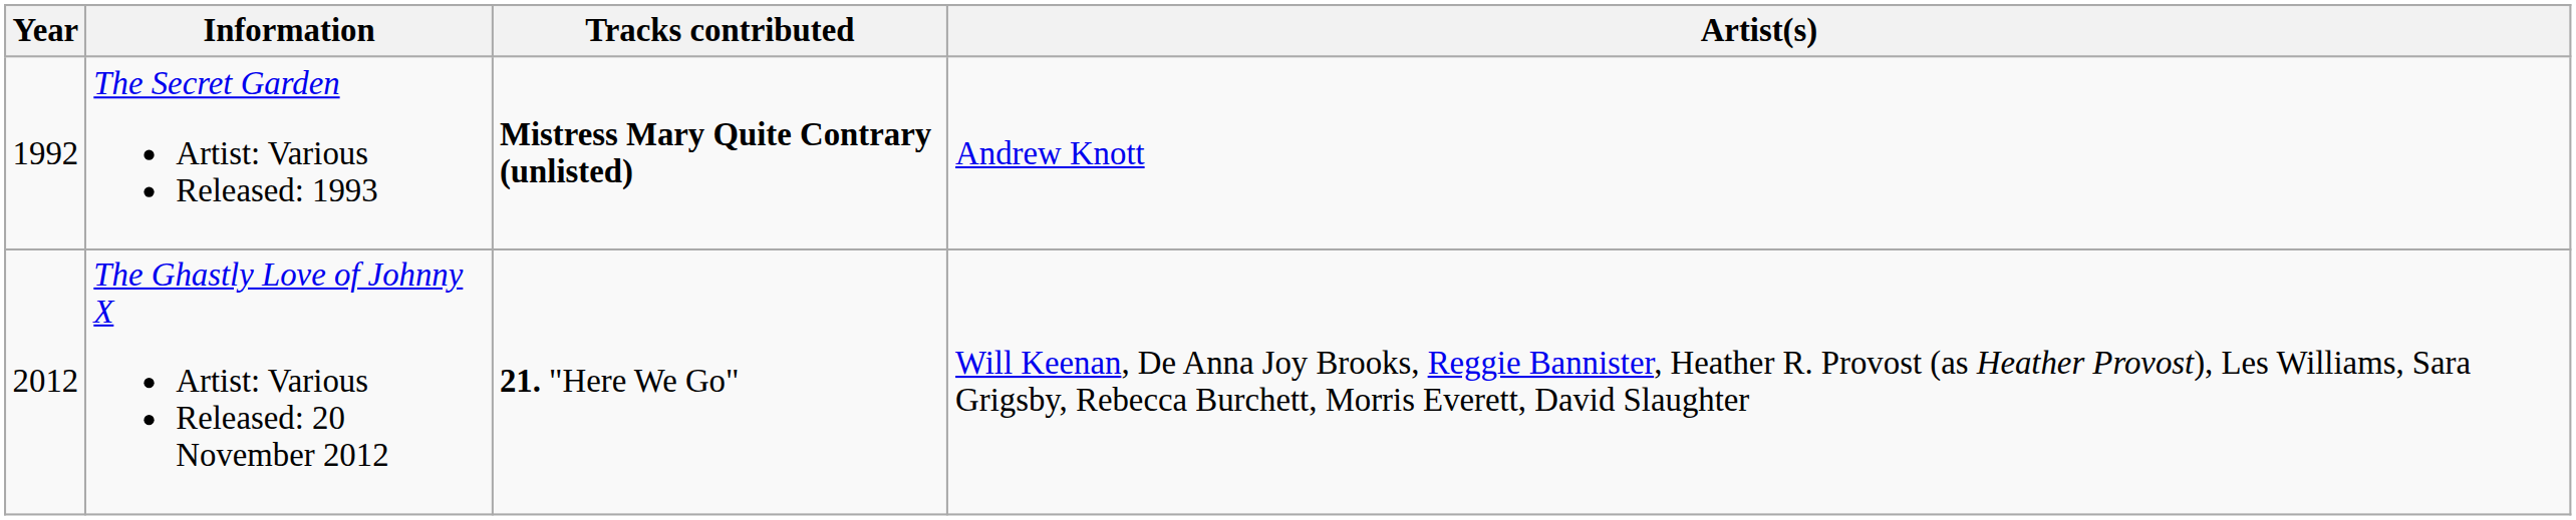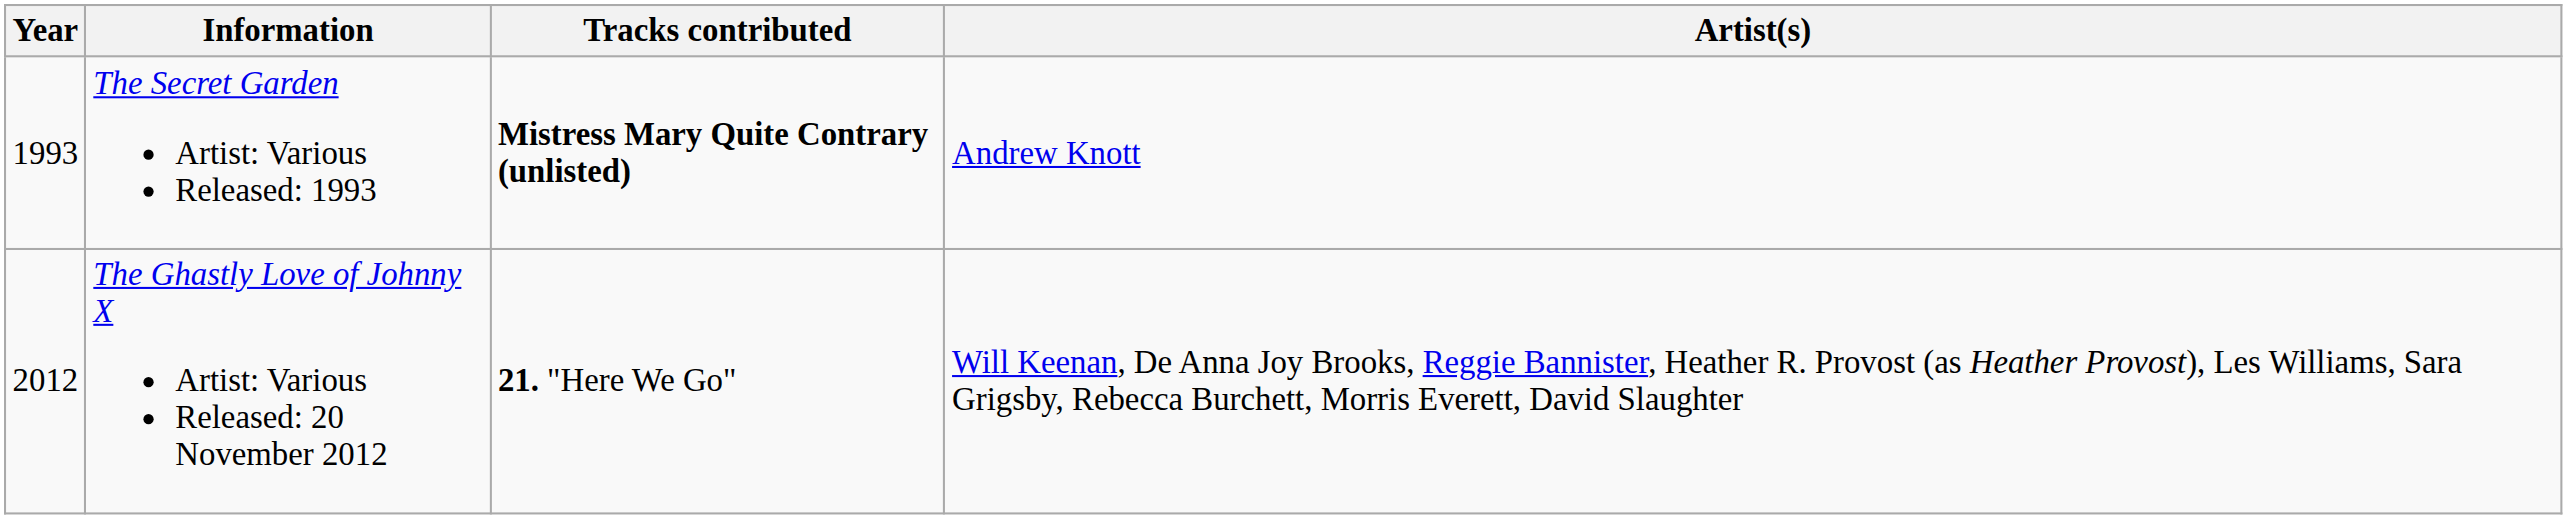The Secret Garden Artist: Various Released: 1993 | Year: 1992 -> 1993
